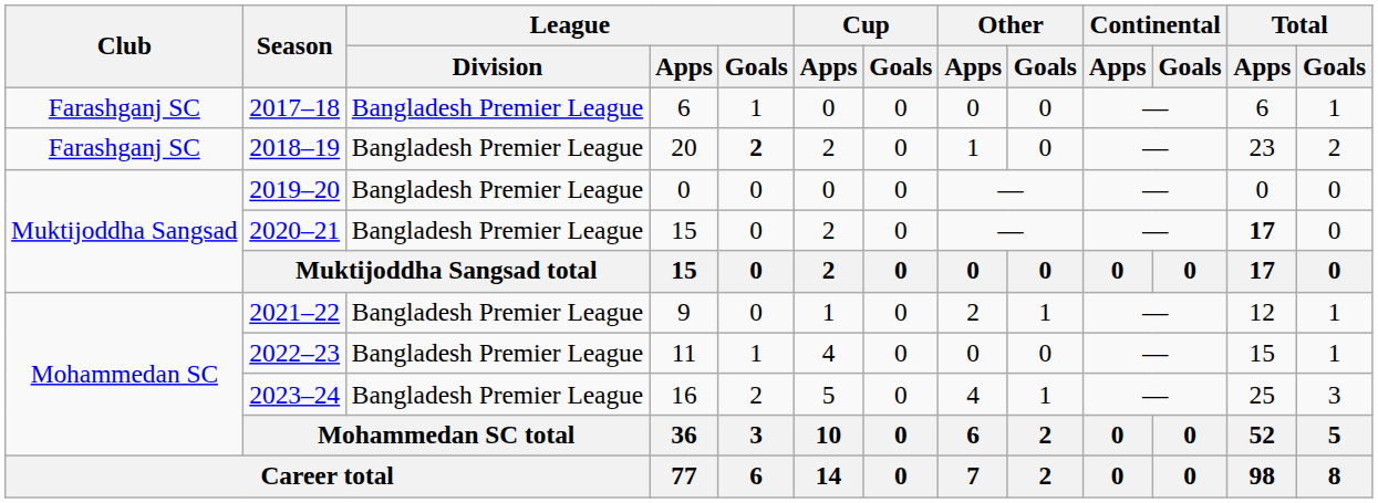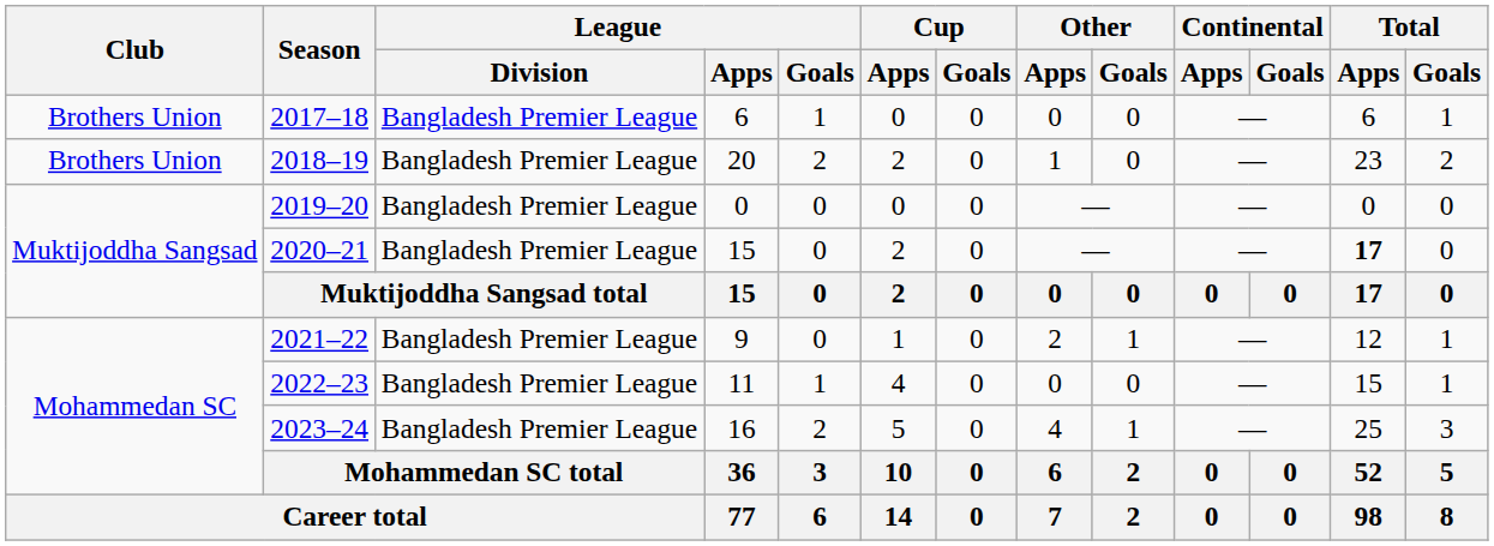2017–18 | Club: Farashganj SC -> Brothers Union
2018–19 | Club: Farashganj SC -> Brothers Union
2018–19 | League / Goals: bold -> normal
